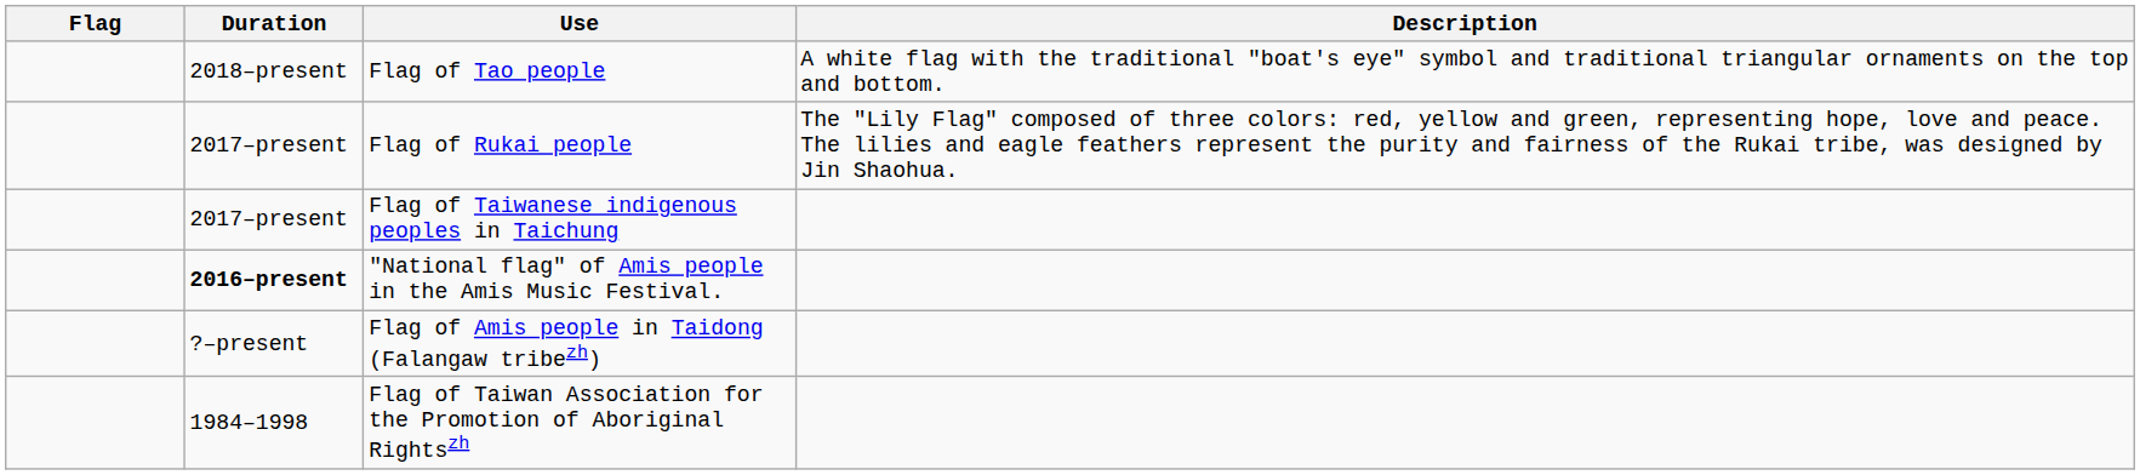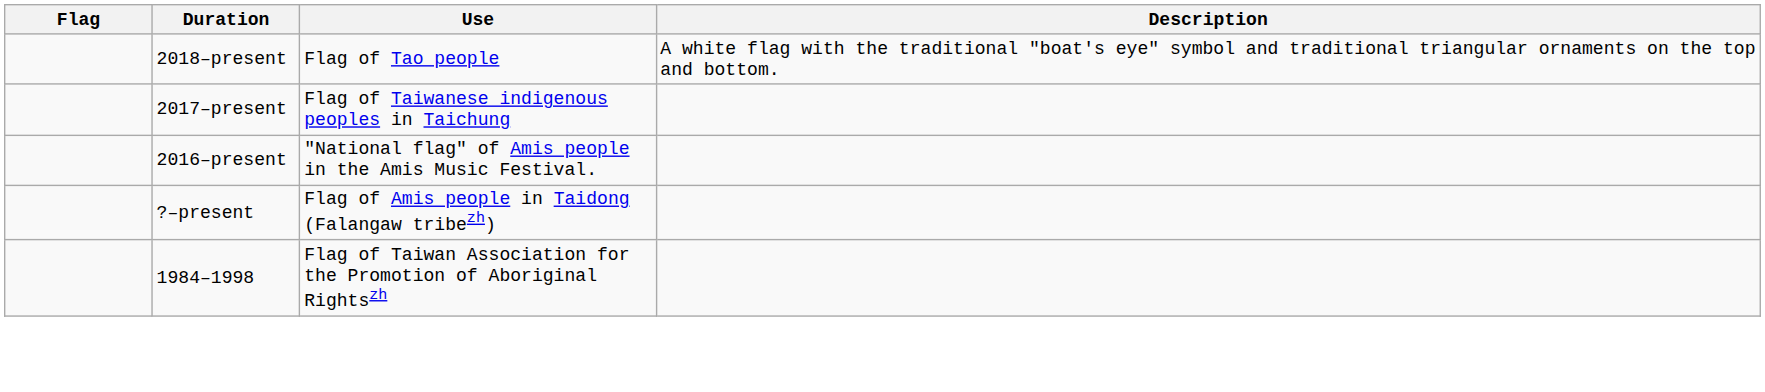- row: 2017–present | Flag of Rukai people | The "Lily Flag" composed of three colors: red, yellow and green, representing hope, love and peace. The lilies and eagle feathers represent the purity and fairness of the Rukai tribe, was designed by Jin Shaohua.
"National flag" of Amis people in the Amis Music Festival. | Duration: bold -> normal
